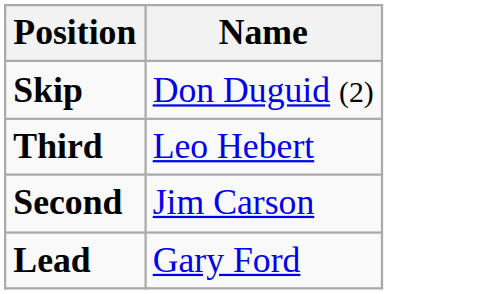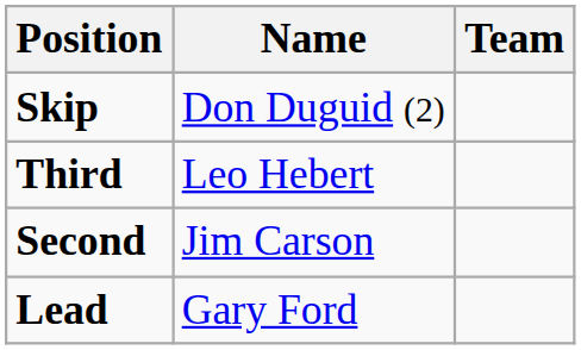+ column: Team
